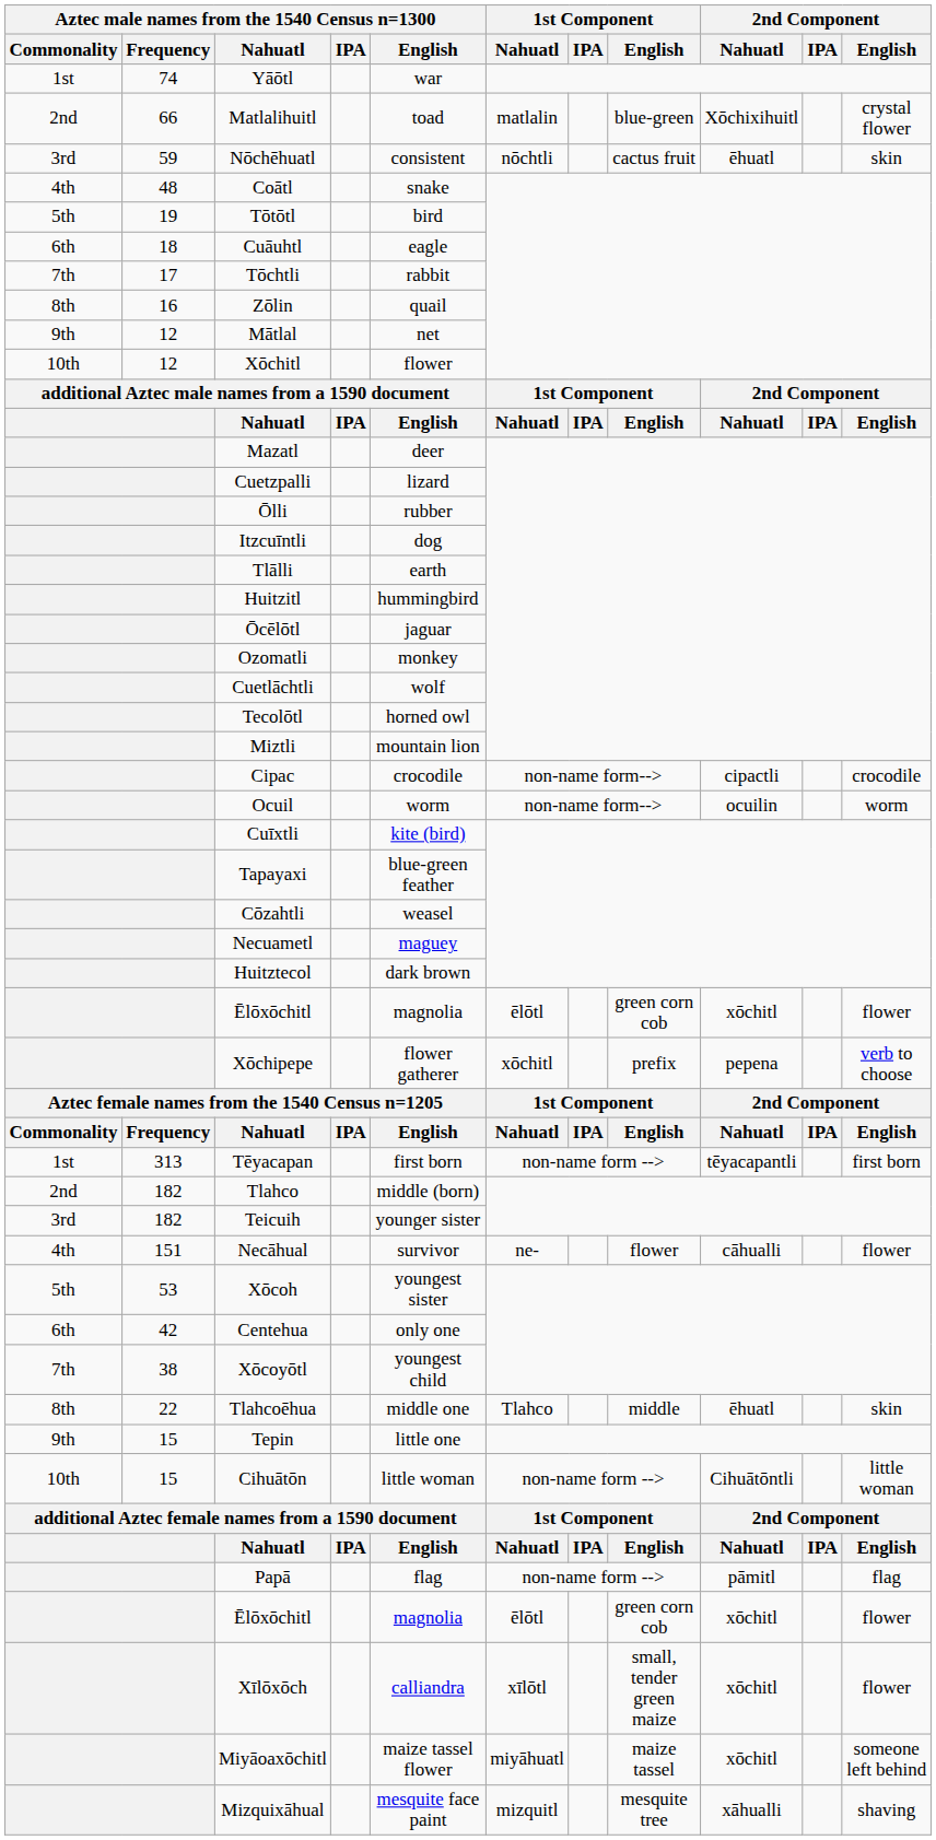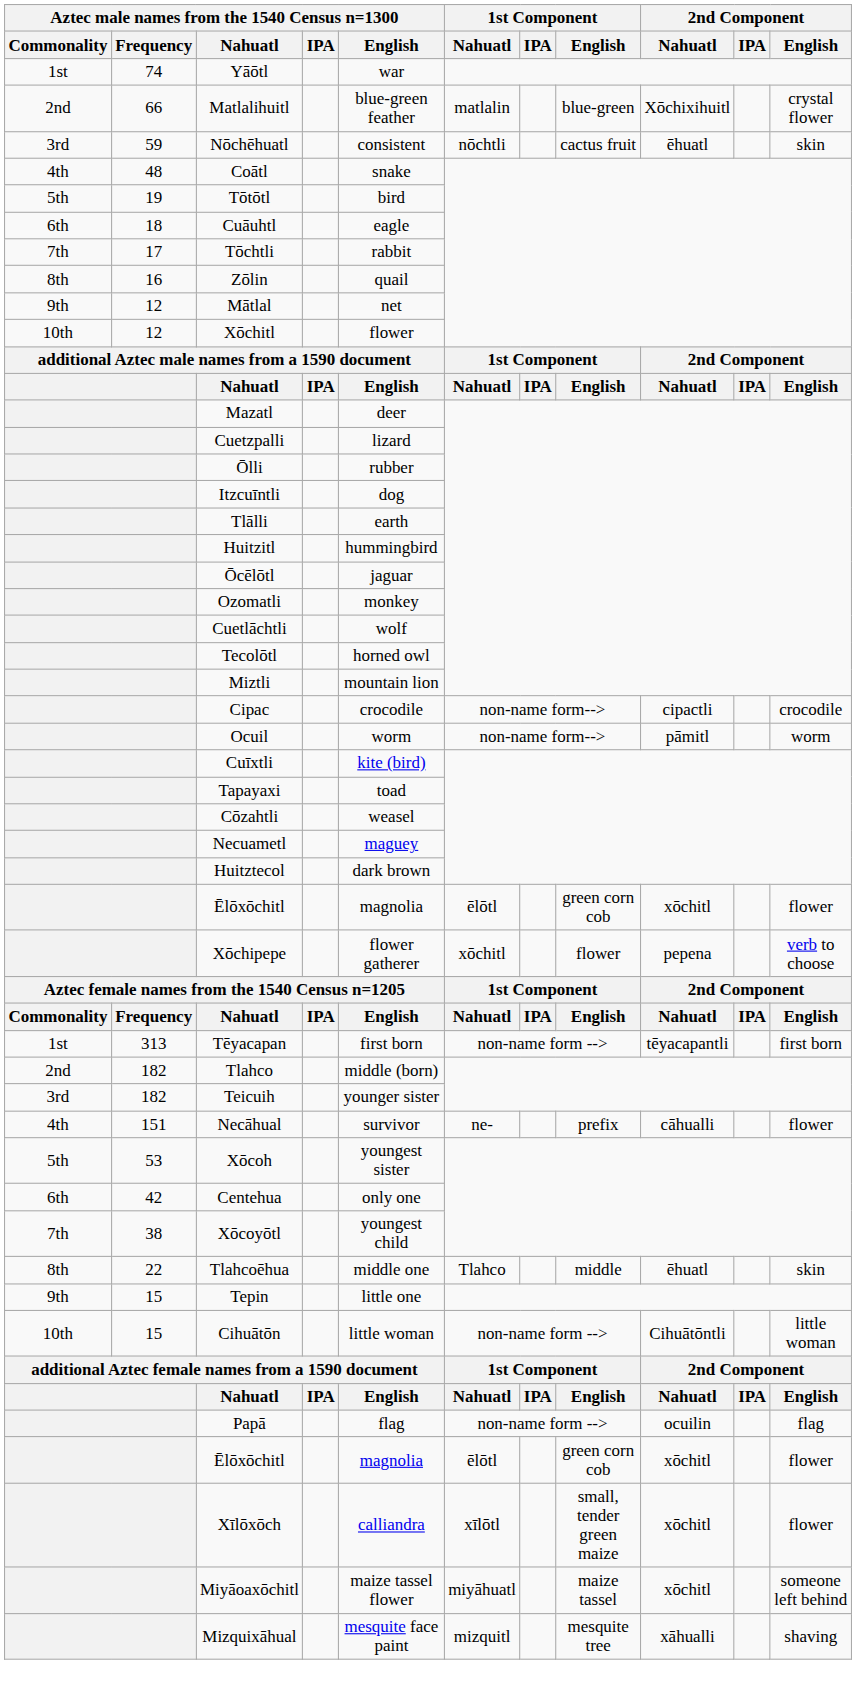Matlalihuitl | Aztec male names from the 1540 Census n=1300 / English: toad -> blue-green feather
Ocuil | 2nd Component / Nahuatl: ocuilin -> pāmitl
Tapayaxi | Aztec male names from the 1540 Census n=1300 / English: blue-green feather -> toad
Xōchipepe | 1st Component / English: prefix -> flower
Necāhual | 1st Component / English: flower -> prefix
Papā | 2nd Component / Nahuatl: pāmitl -> ocuilin
